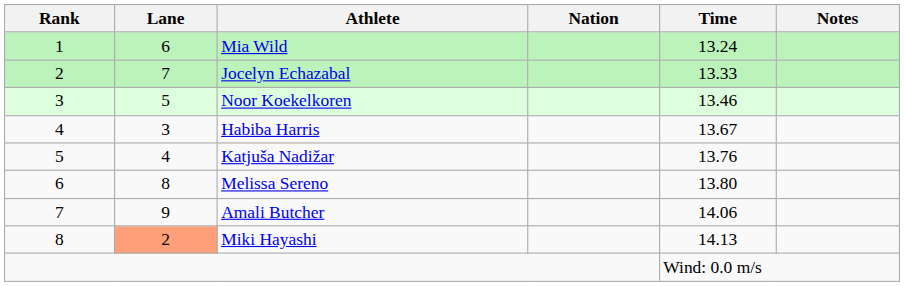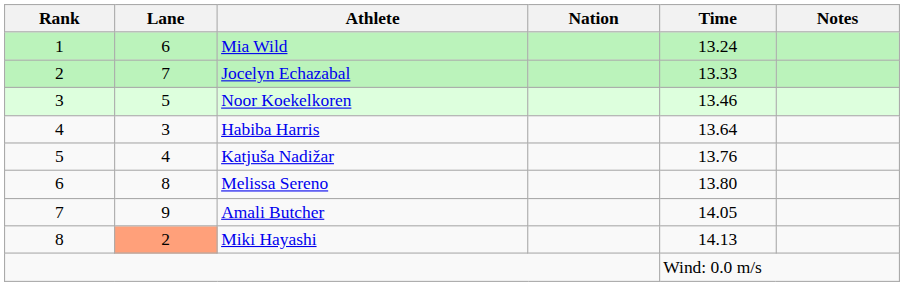Habiba Harris | Time: 13.67 -> 13.64
Amali Butcher | Time: 14.06 -> 14.05
